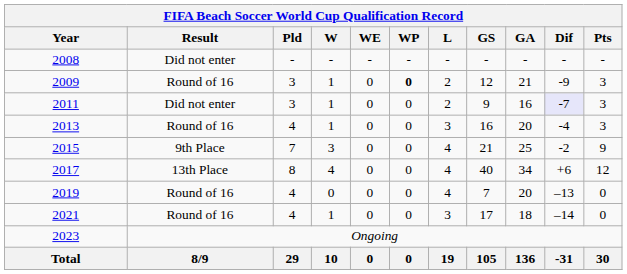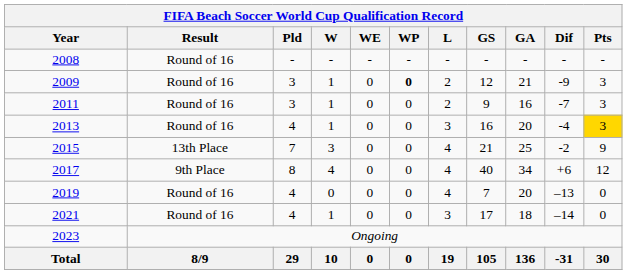2008 | Result: Did not enter -> Round of 16
2011 | Result: Did not enter -> Round of 16
2011 | Dif: lavender background -> no background
2013 | Pts: no background -> gold background
2015 | Result: 9th Place -> 13th Place
2017 | Result: 13th Place -> 9th Place
